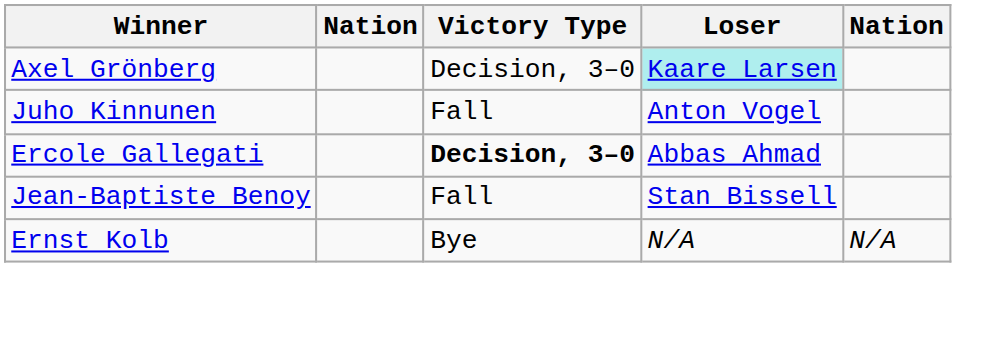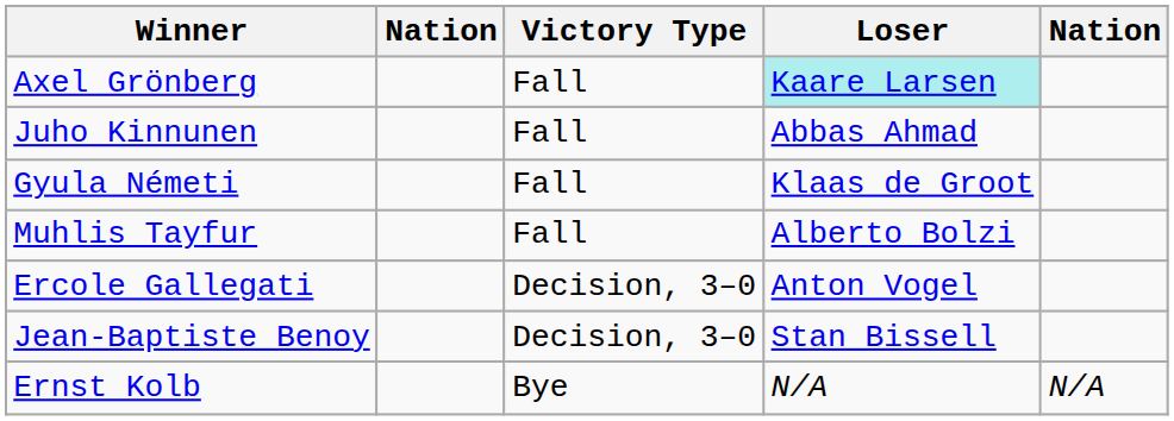Axel Grönberg | Victory Type: Decision, 3–0 -> Fall
Juho Kinnunen | Loser: Anton Vogel -> Abbas Ahmad
+ row: Gyula Németi | Fall | Klaas de Groot
+ row: Muhlis Tayfur | Fall | Alberto Bolzi
Ercole Gallegati | Victory Type: bold -> normal
Ercole Gallegati | Loser: Abbas Ahmad -> Anton Vogel
Jean-Baptiste Benoy | Victory Type: Fall -> Decision, 3–0
